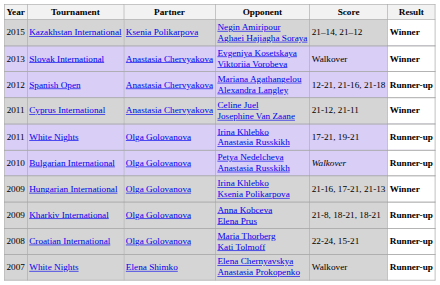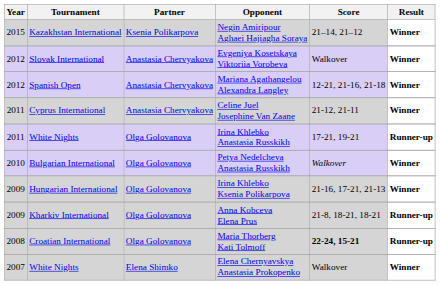Evgeniya Kosetskaya Viktoriia Vorobeva | Year: 2013 -> 2012
Mariana Agathangelou Alexandra Langley | Result: Runner-up -> Winner
Petya Nedelcheva Anastasia Russkikh | Result: Runner-up -> Winner
Maria Thorberg Kati Tolmoff | Score: normal -> bold
Elena Chernyavskya Anastasia Prokopenko | Result: Runner-up -> Winner
